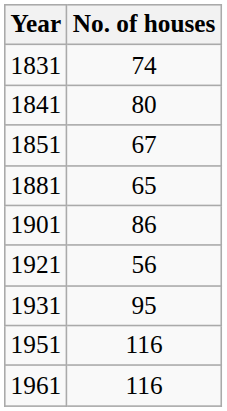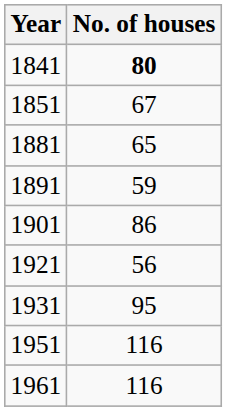- row: 1831 | 74
1841 | No. of houses: normal -> bold
+ row: 1891 | 59
